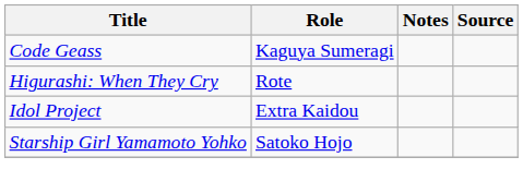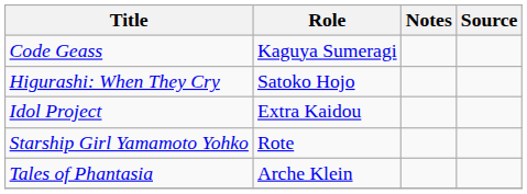Higurashi: When They Cry | Role: Rote -> Satoko Hojo
Starship Girl Yamamoto Yohko | Role: Satoko Hojo -> Rote
+ row: Tales of Phantasia | Arche Klein
